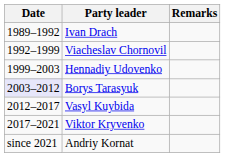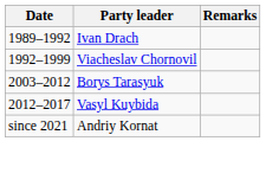- row: 1999–2003 | Hennadiy Udovenko
Borys Tarasyuk | Date: lavender background -> no background
- row: 2017–2021 | Viktor Kryvenko
